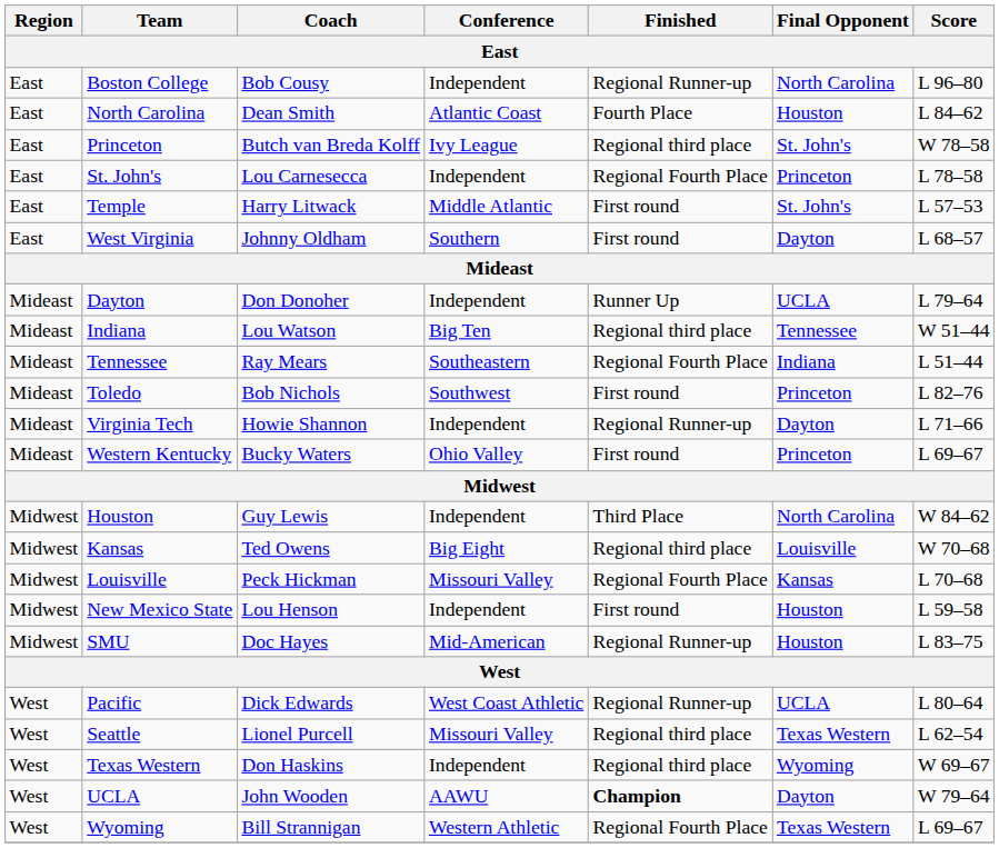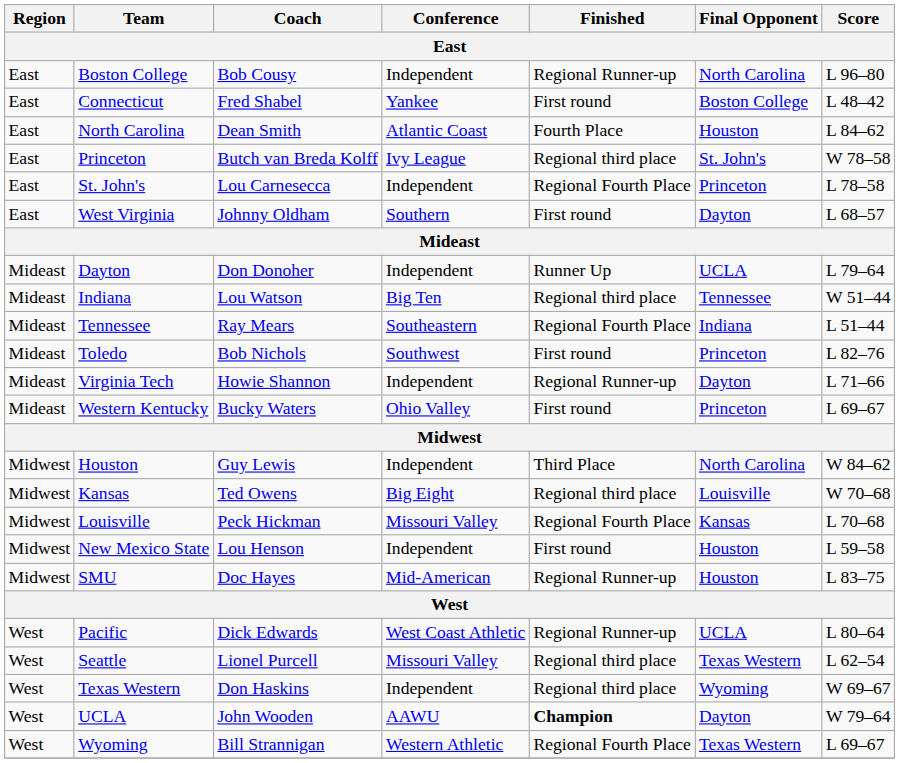+ row: East | Connecticut | Fred Shabel | Yankee | First round | Boston College | L 48–42
- row: East | Temple | Harry Litwack | Middle Atlantic | First round | St. John's | L 57–53
